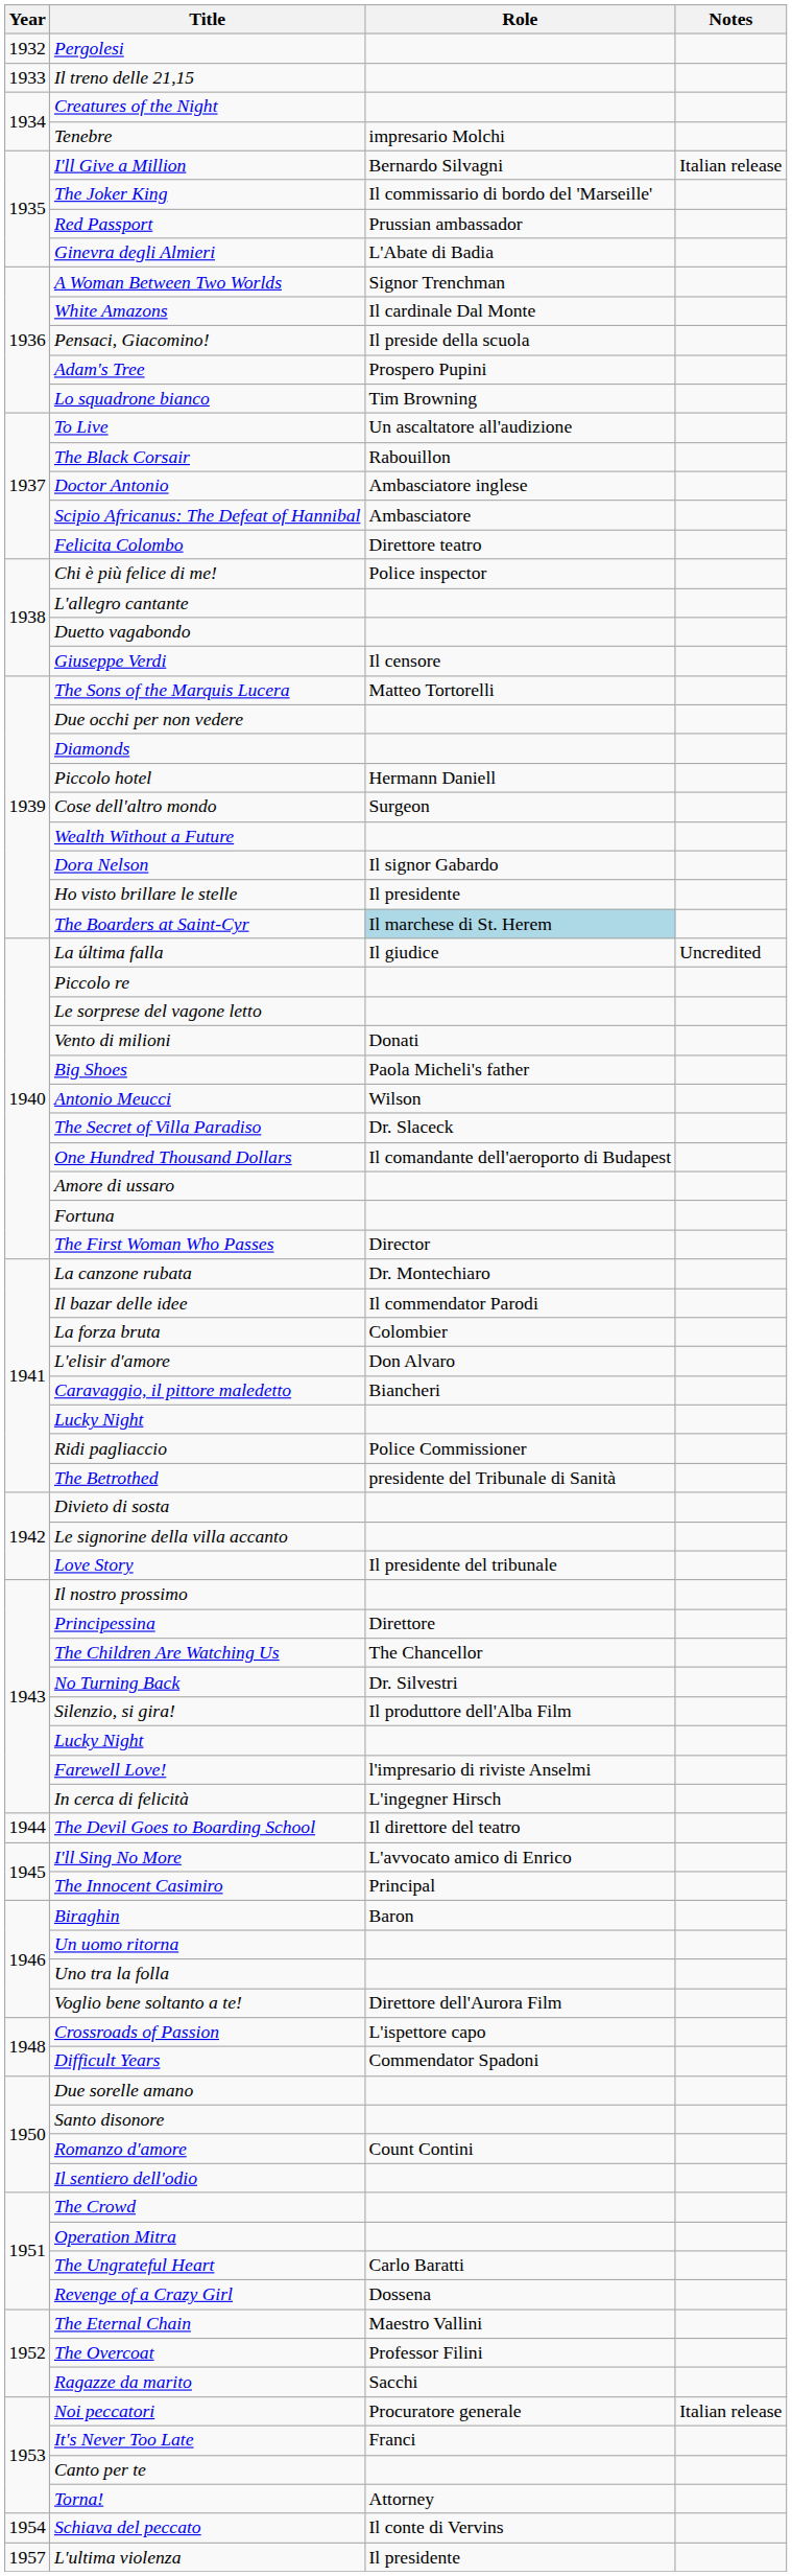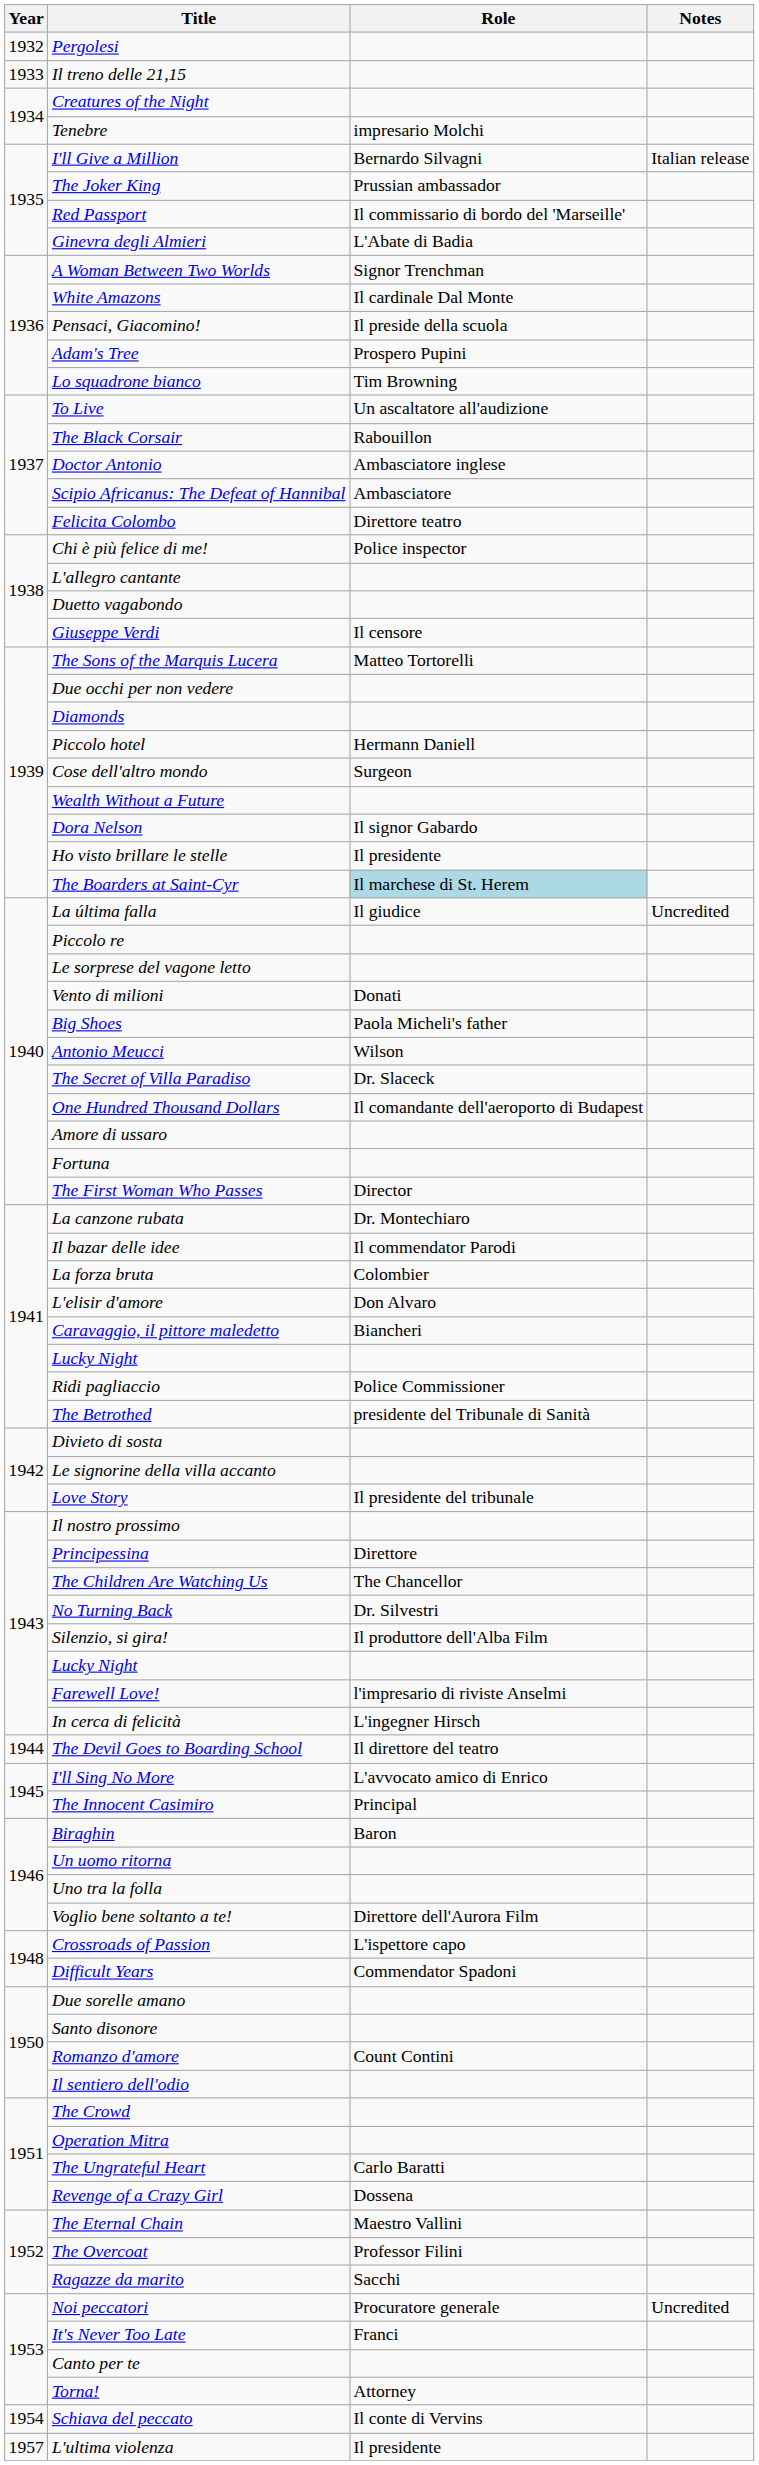The Joker King | Role: Il commissario di bordo del 'Marseille' -> Prussian ambassador
Red Passport | Role: Prussian ambassador -> Il commissario di bordo del 'Marseille'
Noi peccatori | Notes: Italian release -> Uncredited
